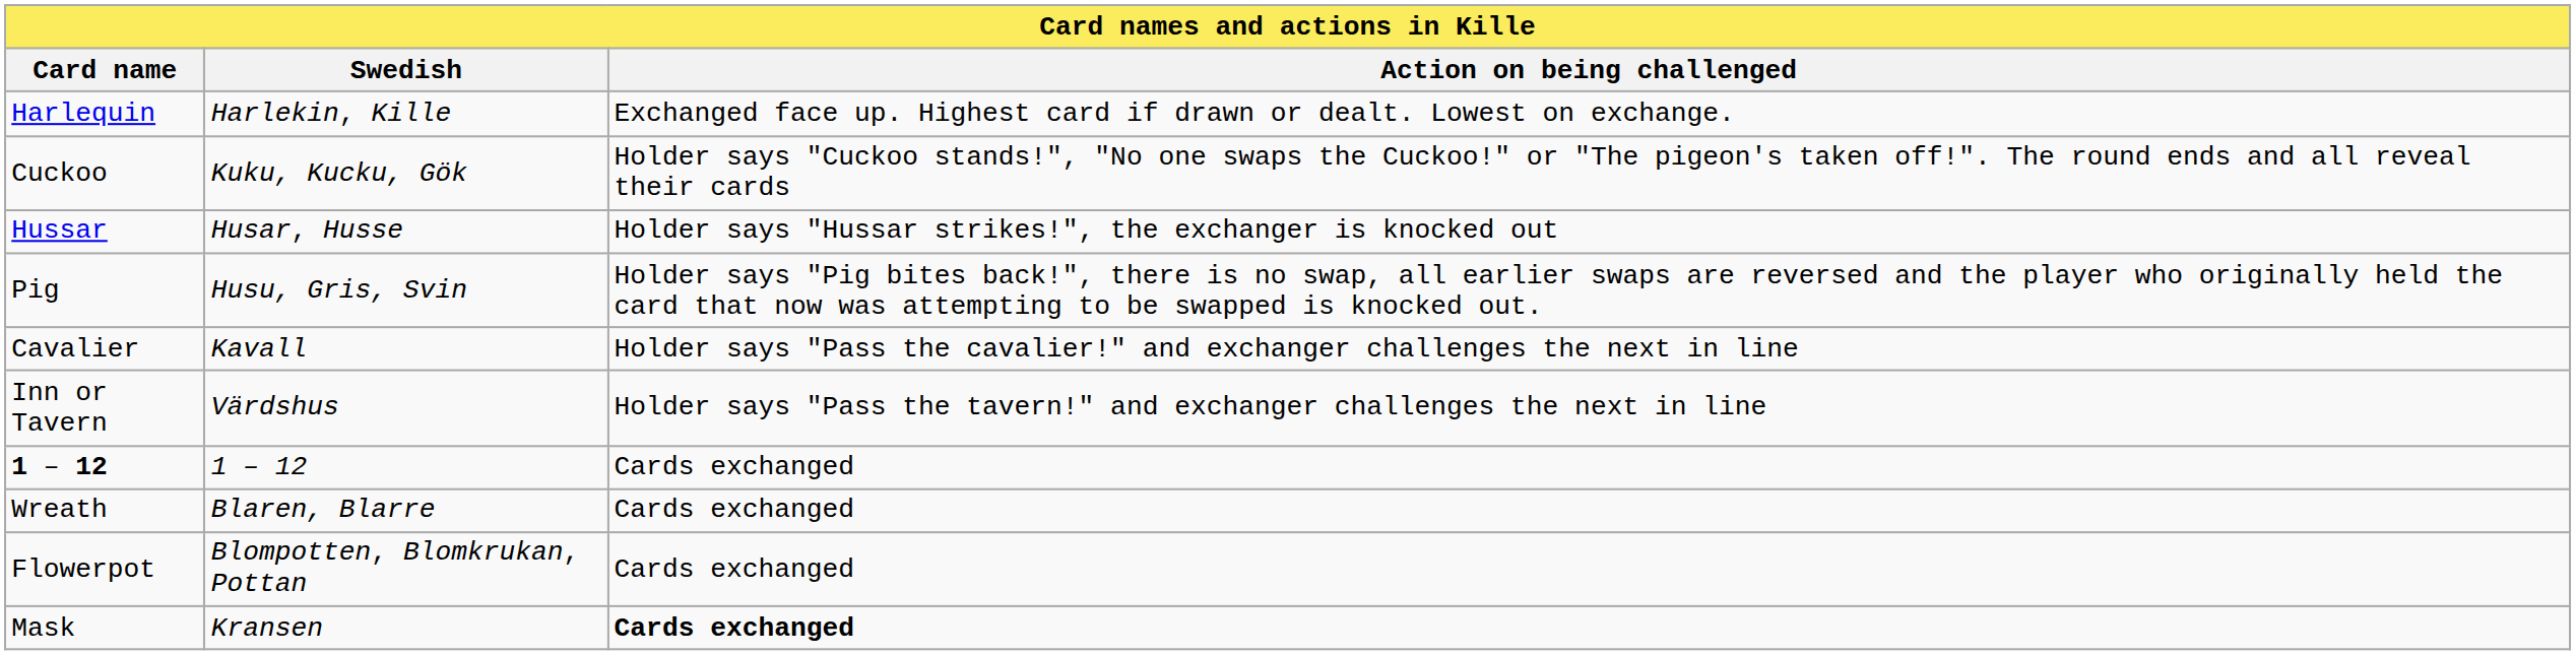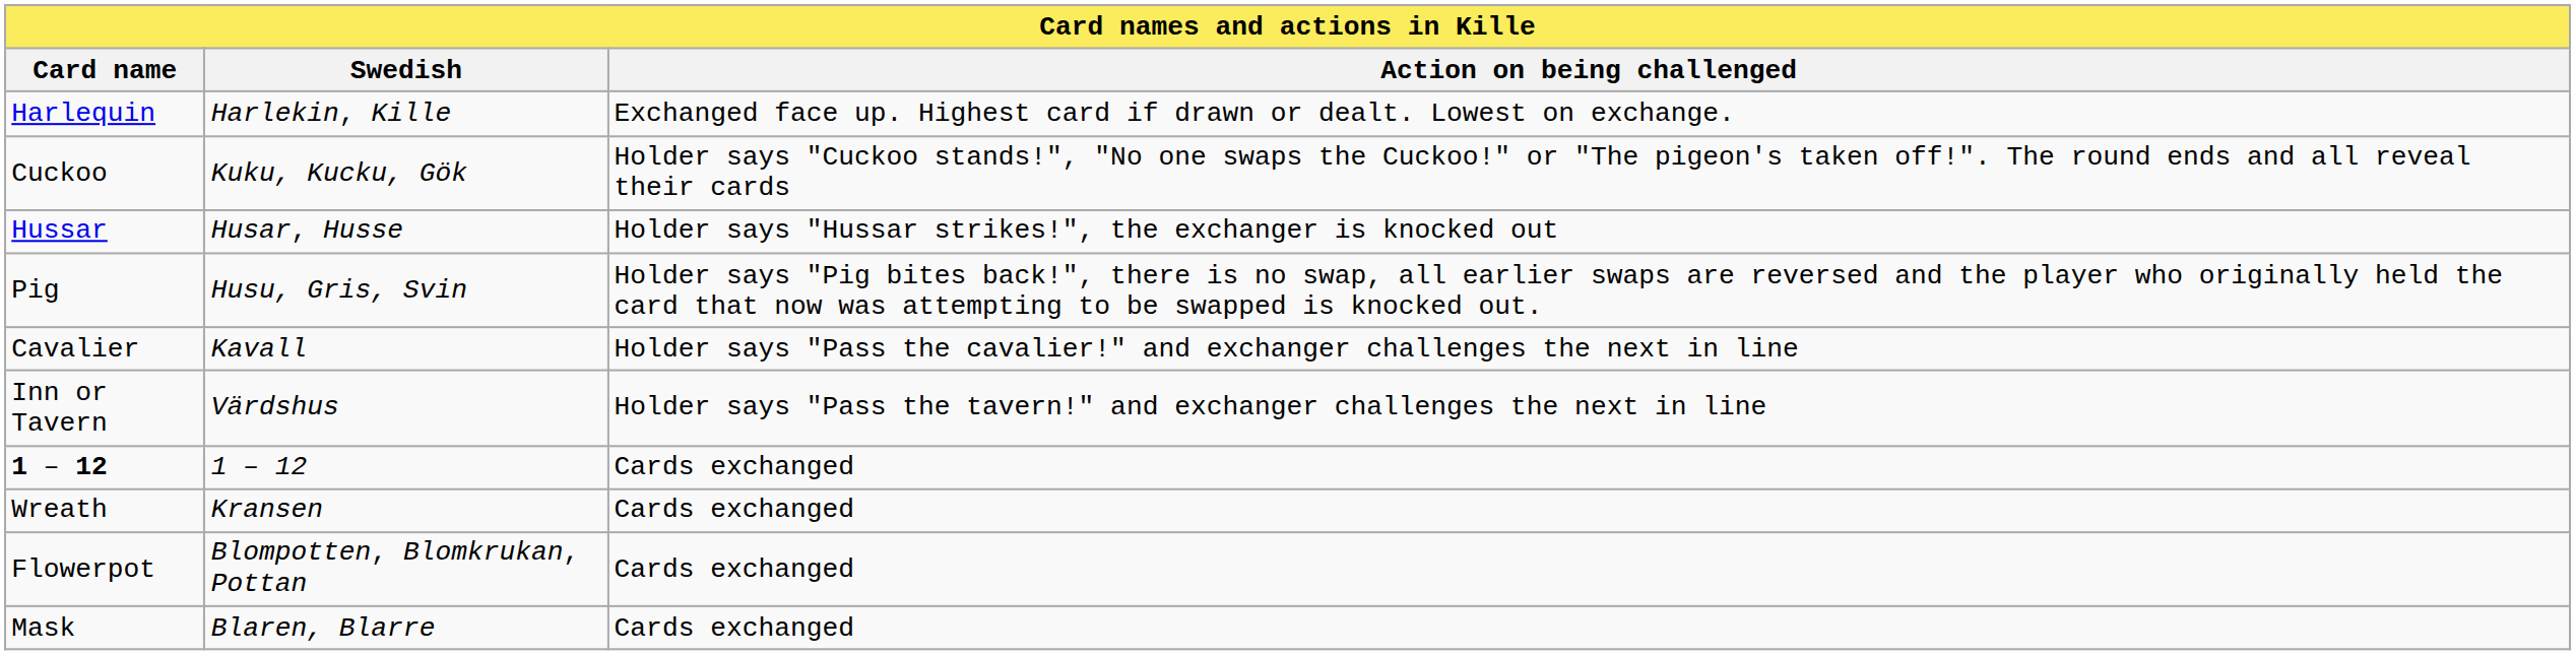Wreath | Swedish: Blaren, Blarre -> Kransen
Mask | Swedish: Kransen -> Blaren, Blarre
Mask | Action on being challenged: bold -> normal
